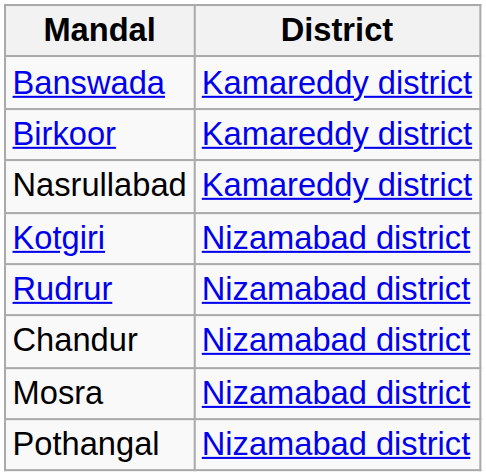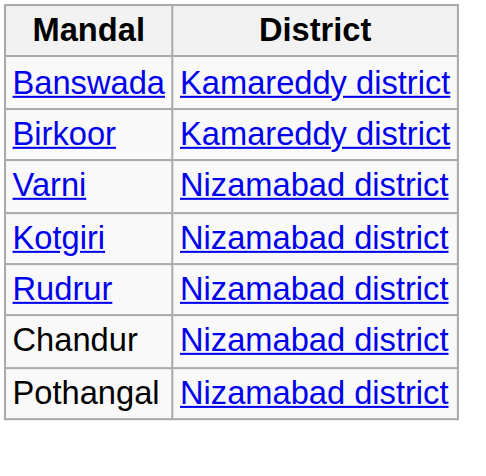- row: Nasrullabad | Kamareddy district
+ row: Varni | Nizamabad district
- row: Mosra | Nizamabad district
